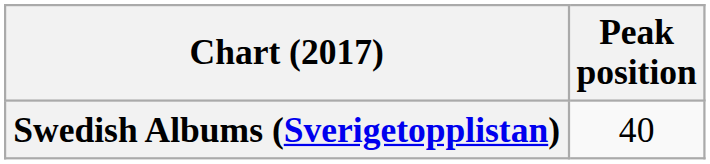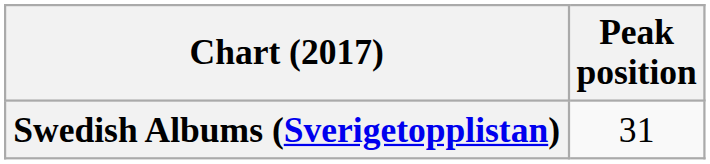Swedish Albums (Sverigetopplistan) | Peak position: 40 -> 31
